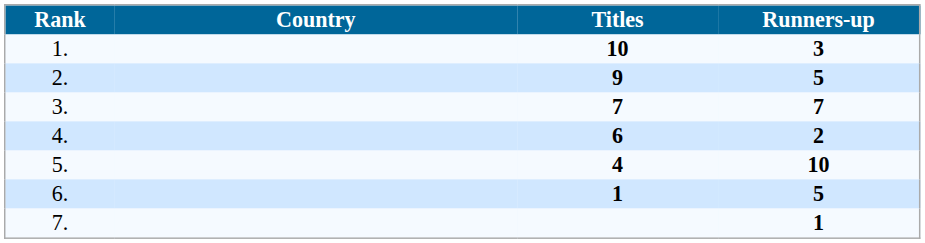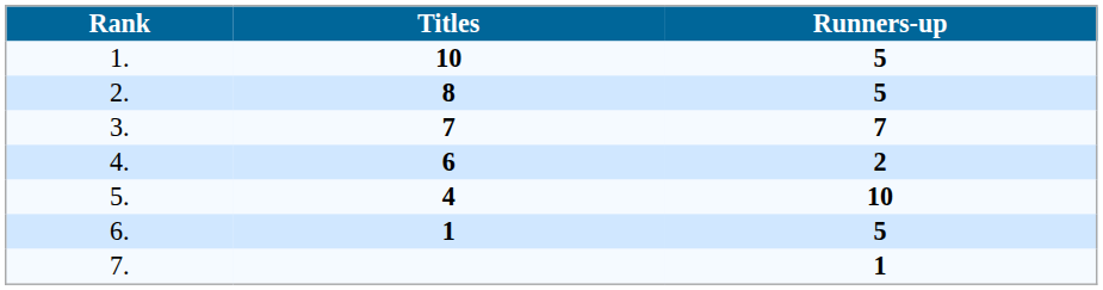- column: Country
1. | Runners-up: 3 -> 5
2. | Titles: 9 -> 8
